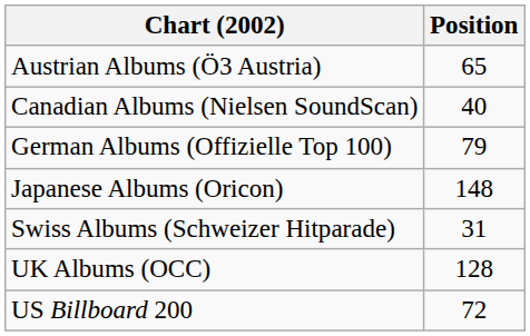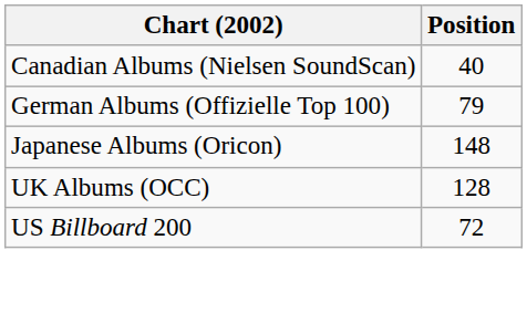- row: Austrian Albums (Ö3 Austria) | 65
- row: Swiss Albums (Schweizer Hitparade) | 31
